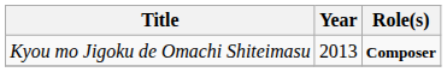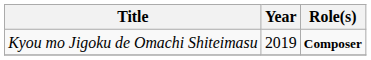Kyou mo Jigoku de Omachi Shiteimasu | Year: 2013 -> 2019
